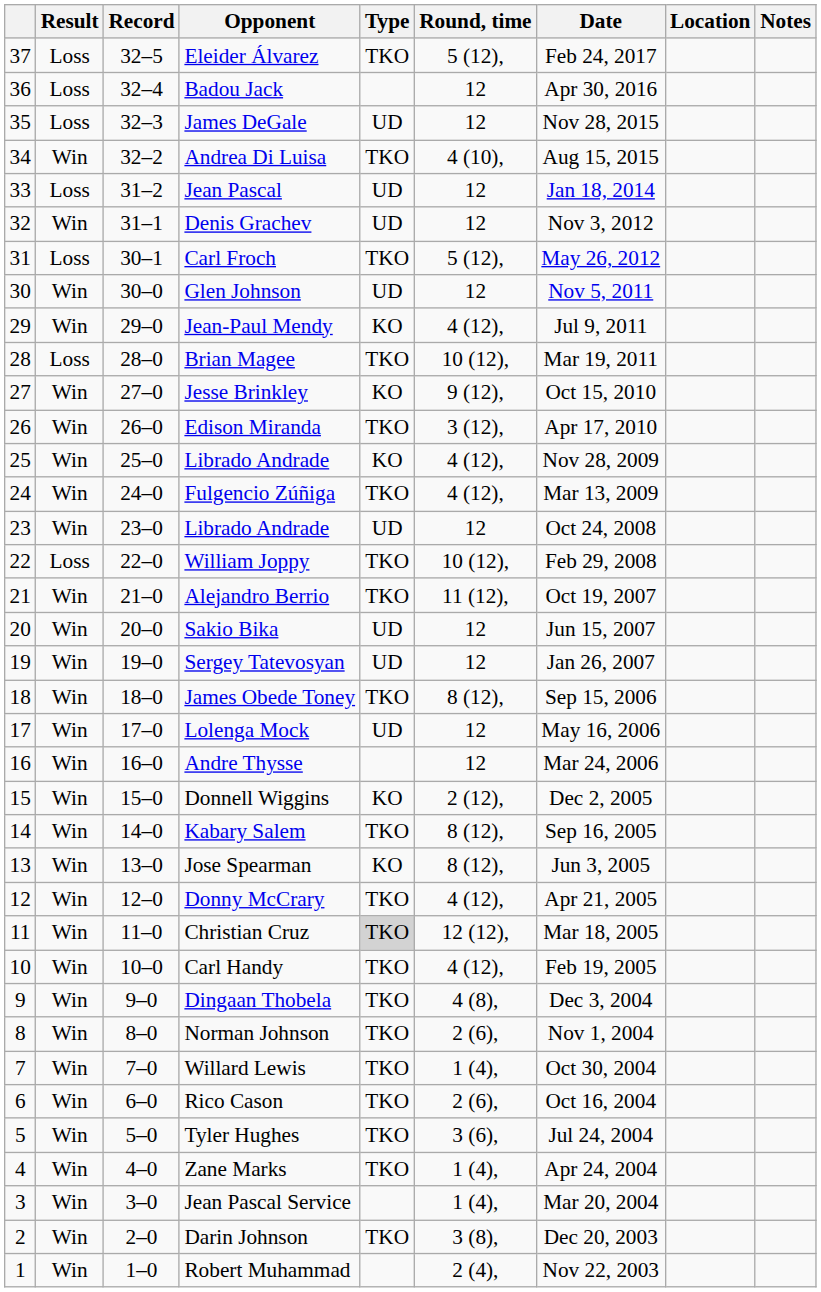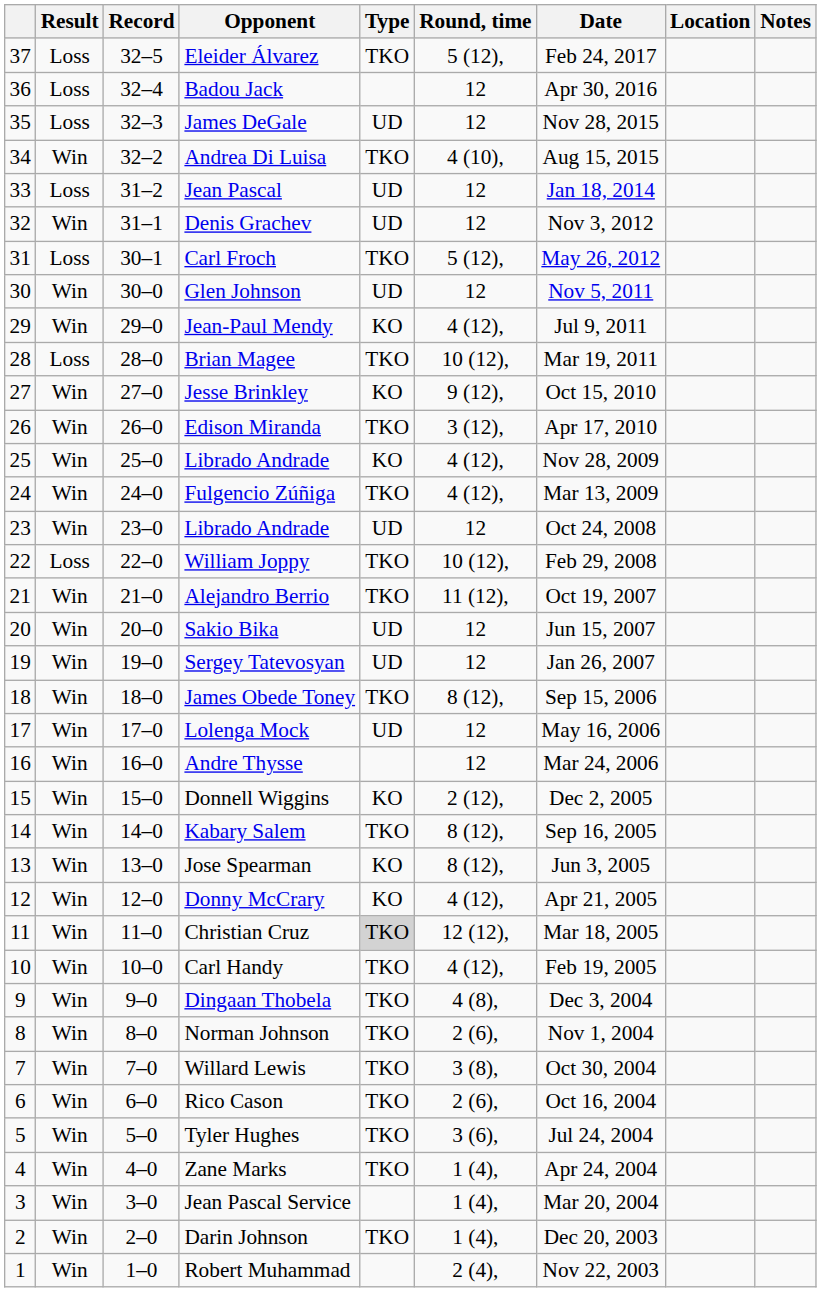Donny McCrary | Type: TKO -> KO
Willard Lewis | Round, time: 1 (4), -> 3 (8),
Darin Johnson | Round, time: 3 (8), -> 1 (4),
